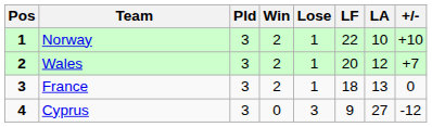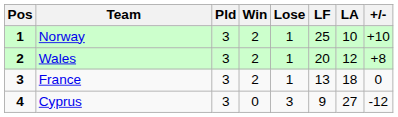Norway | LF: 22 -> 25
Wales | +/-: +7 -> +8
France | LF: 18 -> 13
France | LA: 13 -> 18
